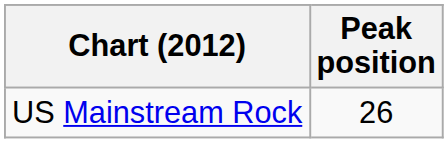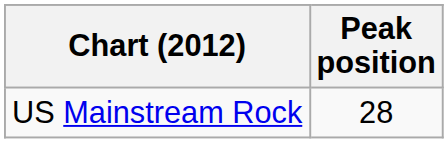US Mainstream Rock | Peak position: 26 -> 28
